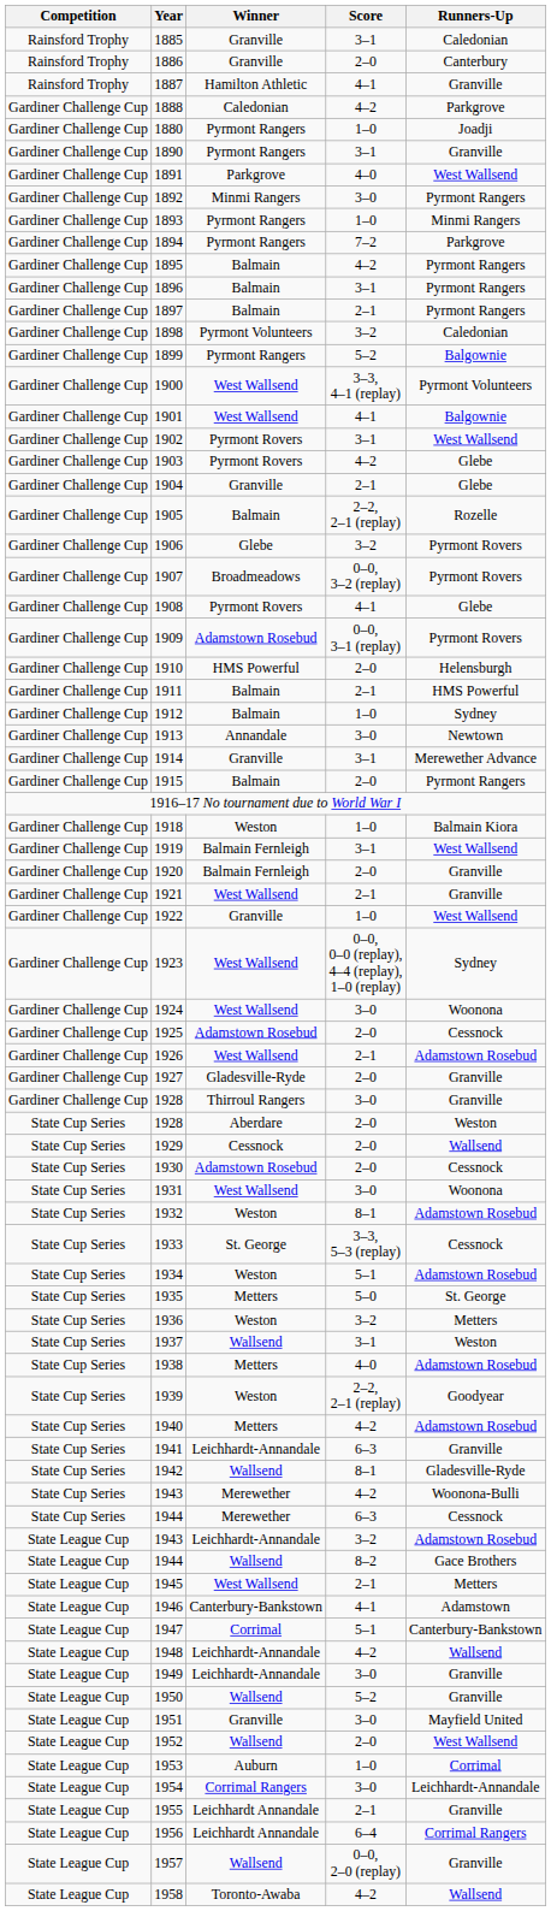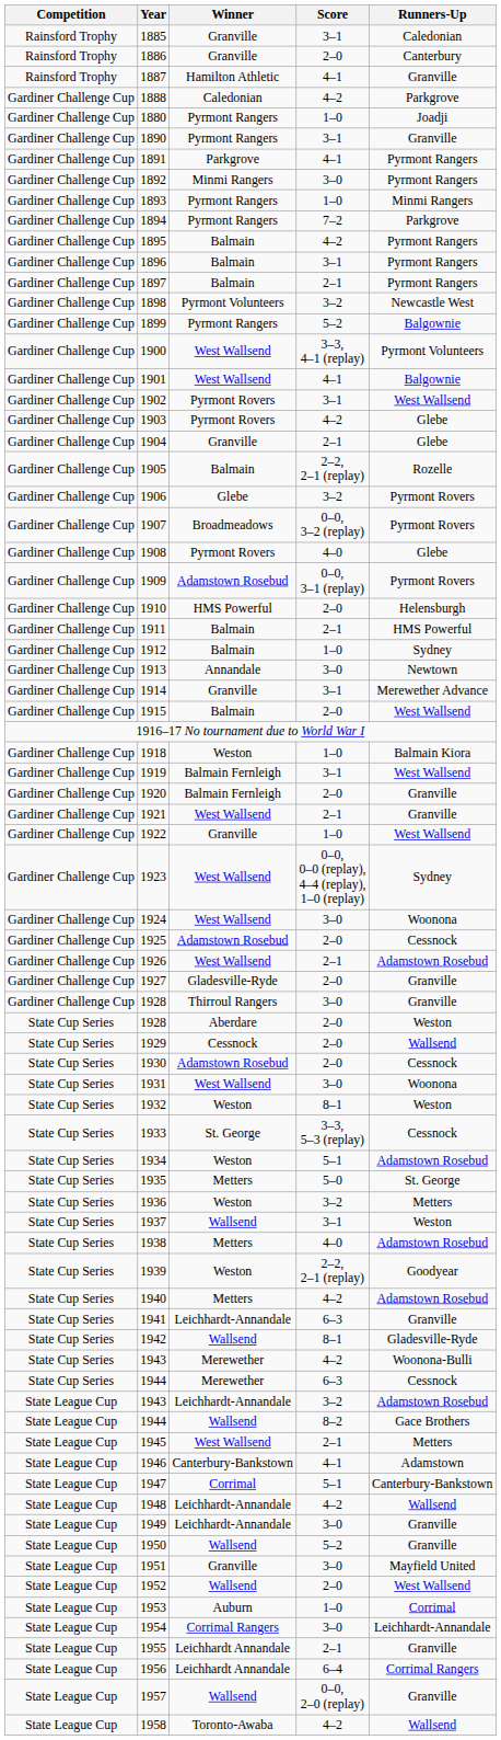1891 | Score: 4–0 -> 4–1
1891 | Runners-Up: West Wallsend -> Pyrmont Rangers
1898 | Runners-Up: Caledonian -> Newcastle West
1908 | Score: 4–1 -> 4–0
1915 | Runners-Up: Pyrmont Rangers -> West Wallsend
1932 | Runners-Up: Adamstown Rosebud -> Weston
